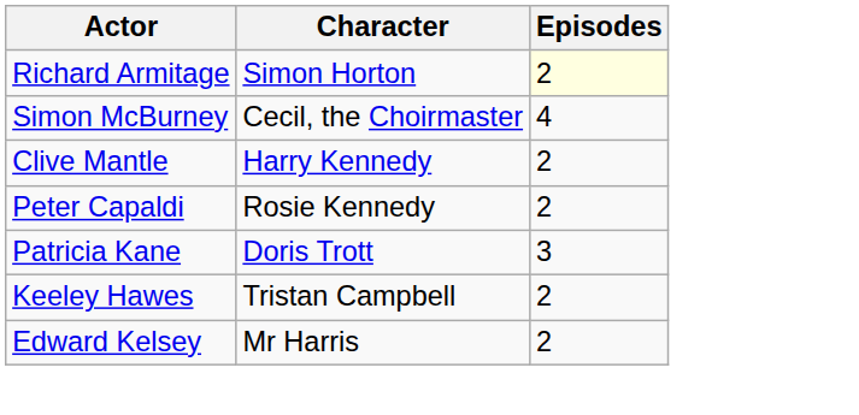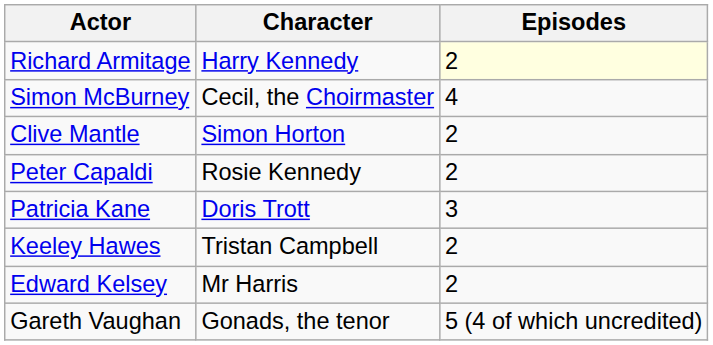Richard Armitage | Character: Simon Horton -> Harry Kennedy
Clive Mantle | Character: Harry Kennedy -> Simon Horton
+ row: Gareth Vaughan | Gonads, the tenor | 5 (4 of which uncredited)
